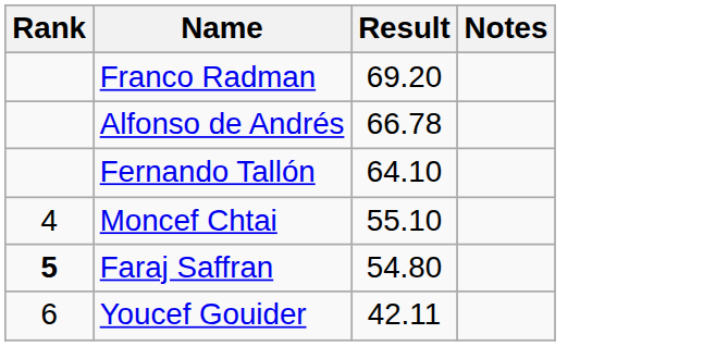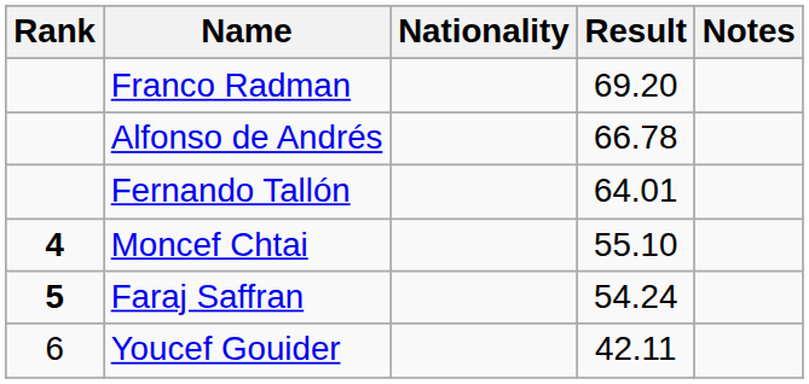+ column: Nationality
Fernando Tallón | Result: 64.10 -> 64.01
Moncef Chtai | Rank: normal -> bold
Faraj Saffran | Result: 54.80 -> 54.24
